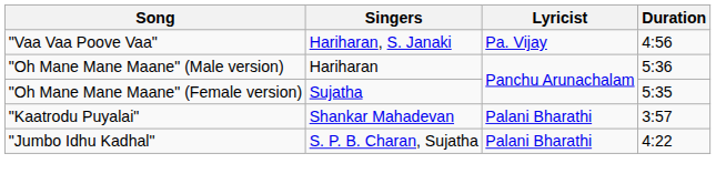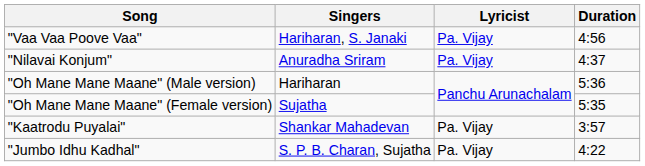+ row: "Nilavai Konjum" | Anuradha Sriram | Pa. Vijay | 4:37
"Kaatrodu Puyalai" | Lyricist: Palani Bharathi -> Pa. Vijay
"Jumbo Idhu Kadhal" | Lyricist: Palani Bharathi -> Pa. Vijay
